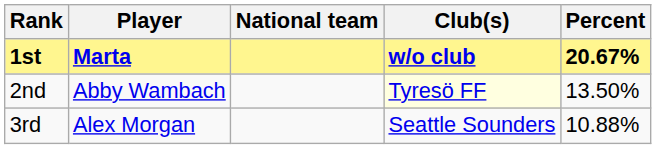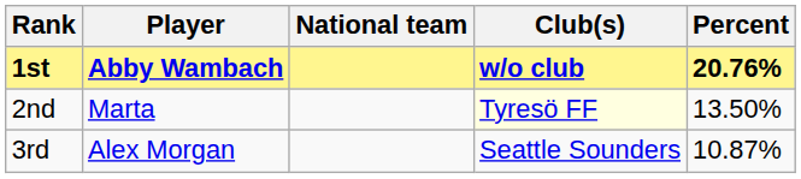1st | Player: Marta -> Abby Wambach
1st | Percent: 20.67% -> 20.76%
2nd | Player: Abby Wambach -> Marta
3rd | Percent: 10.88% -> 10.87%
